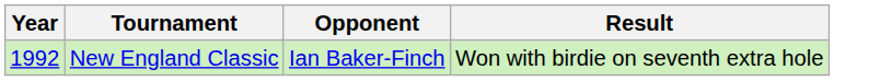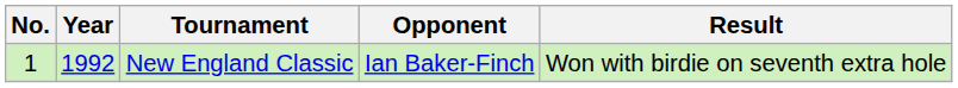+ column: No. | 1
